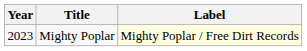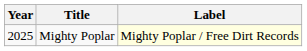Mighty Poplar | Year: 2023 -> 2025
